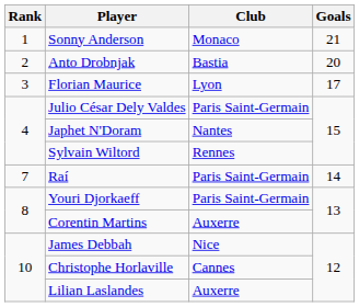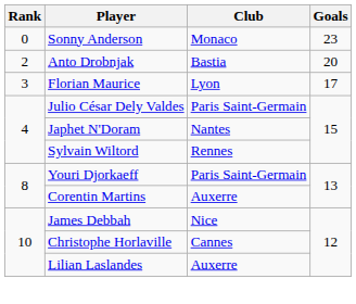Sonny Anderson | Rank: 1 -> 0
Sonny Anderson | Goals: 21 -> 23
- row: 7 | Raí | Paris Saint-Germain | 14
